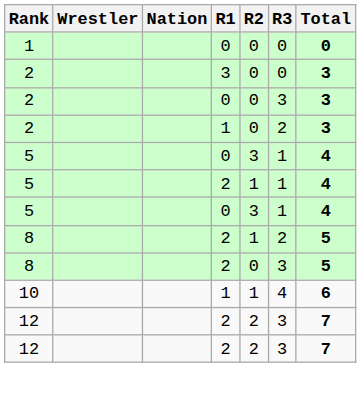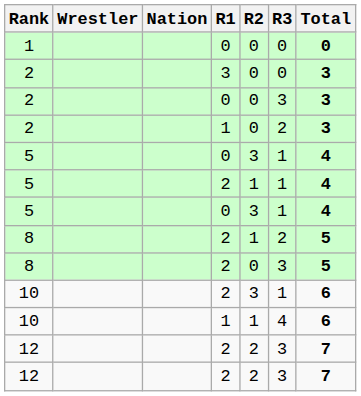+ row: 10 | 2 | 3 | 1 | 6
